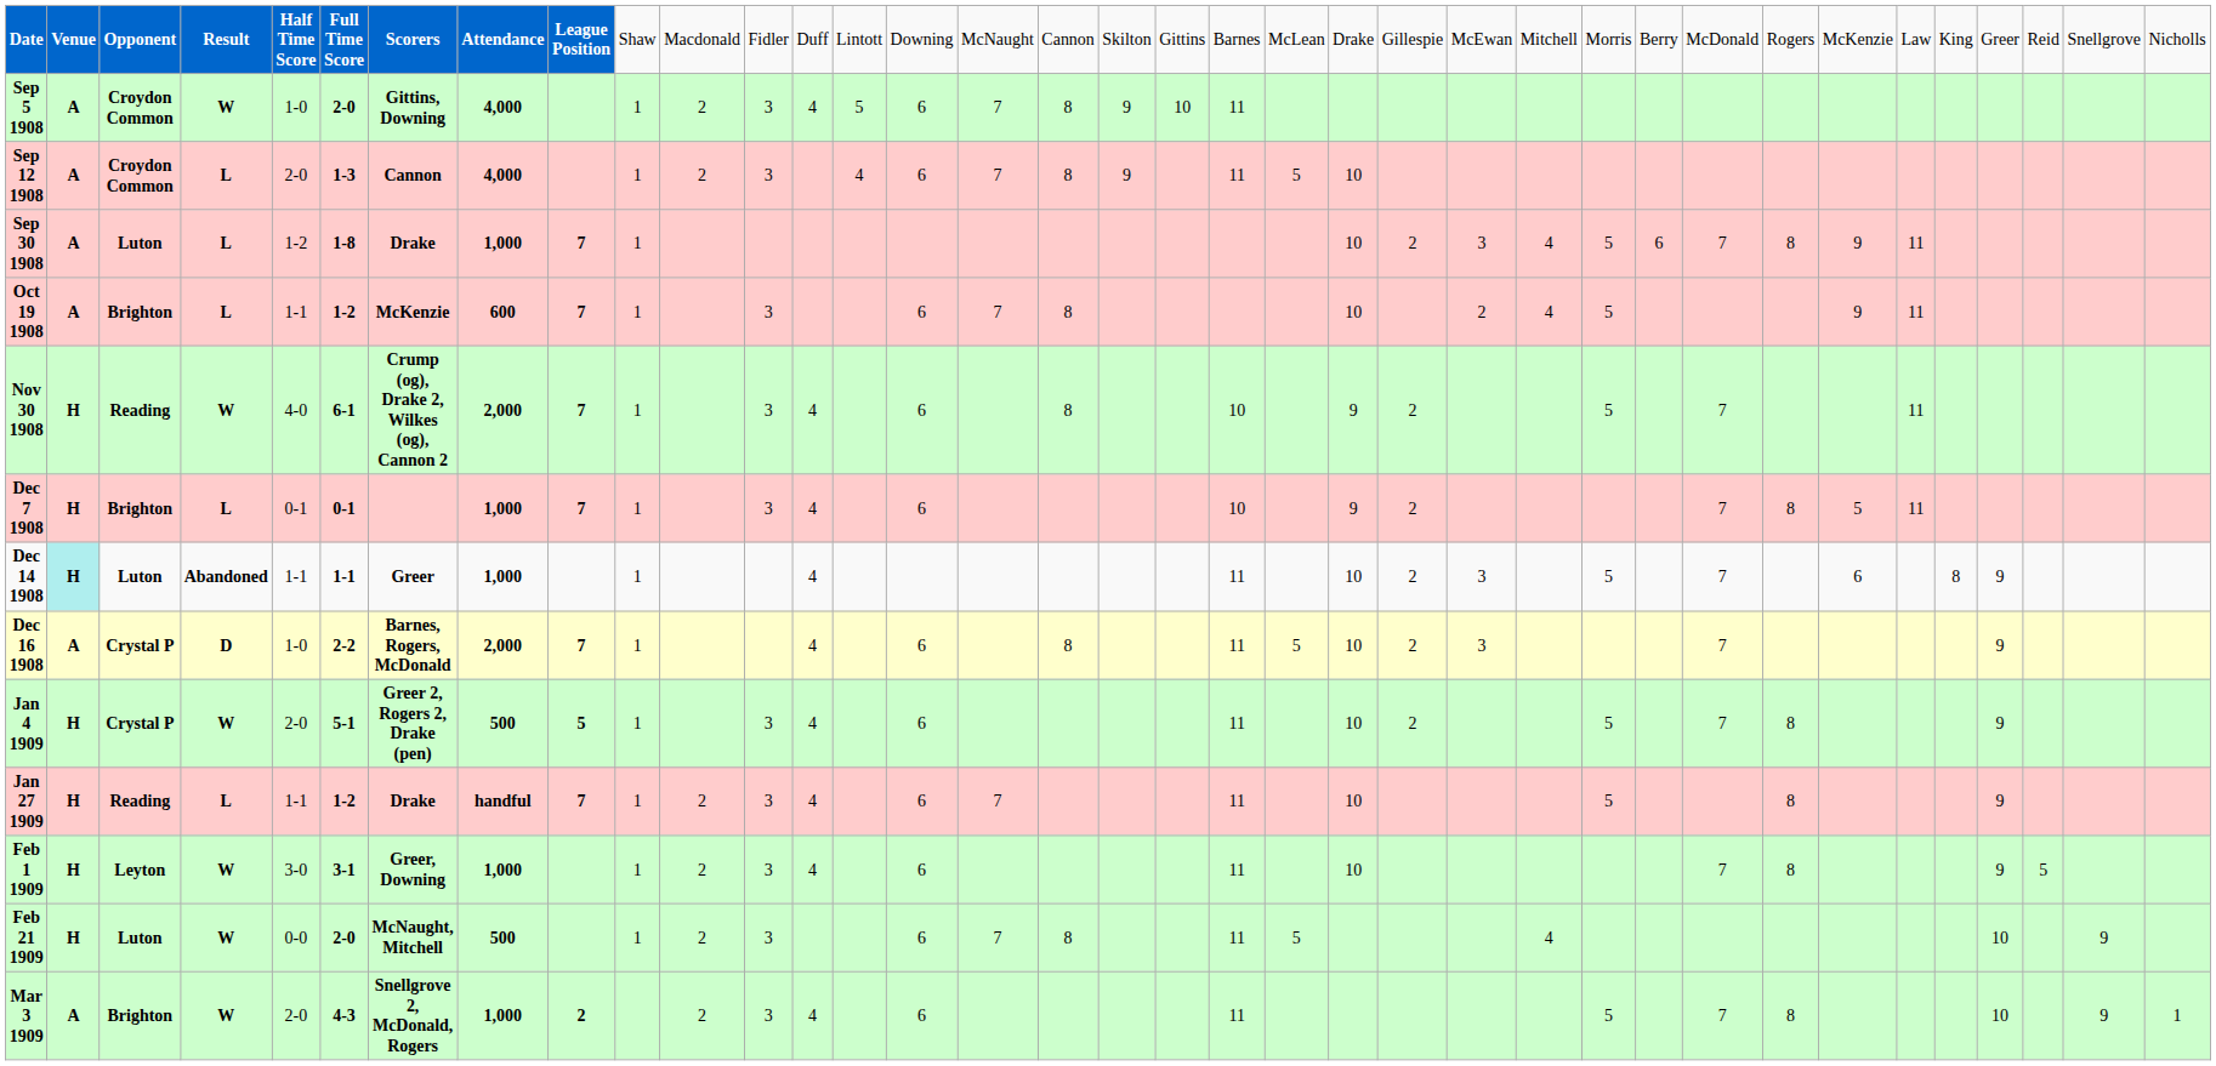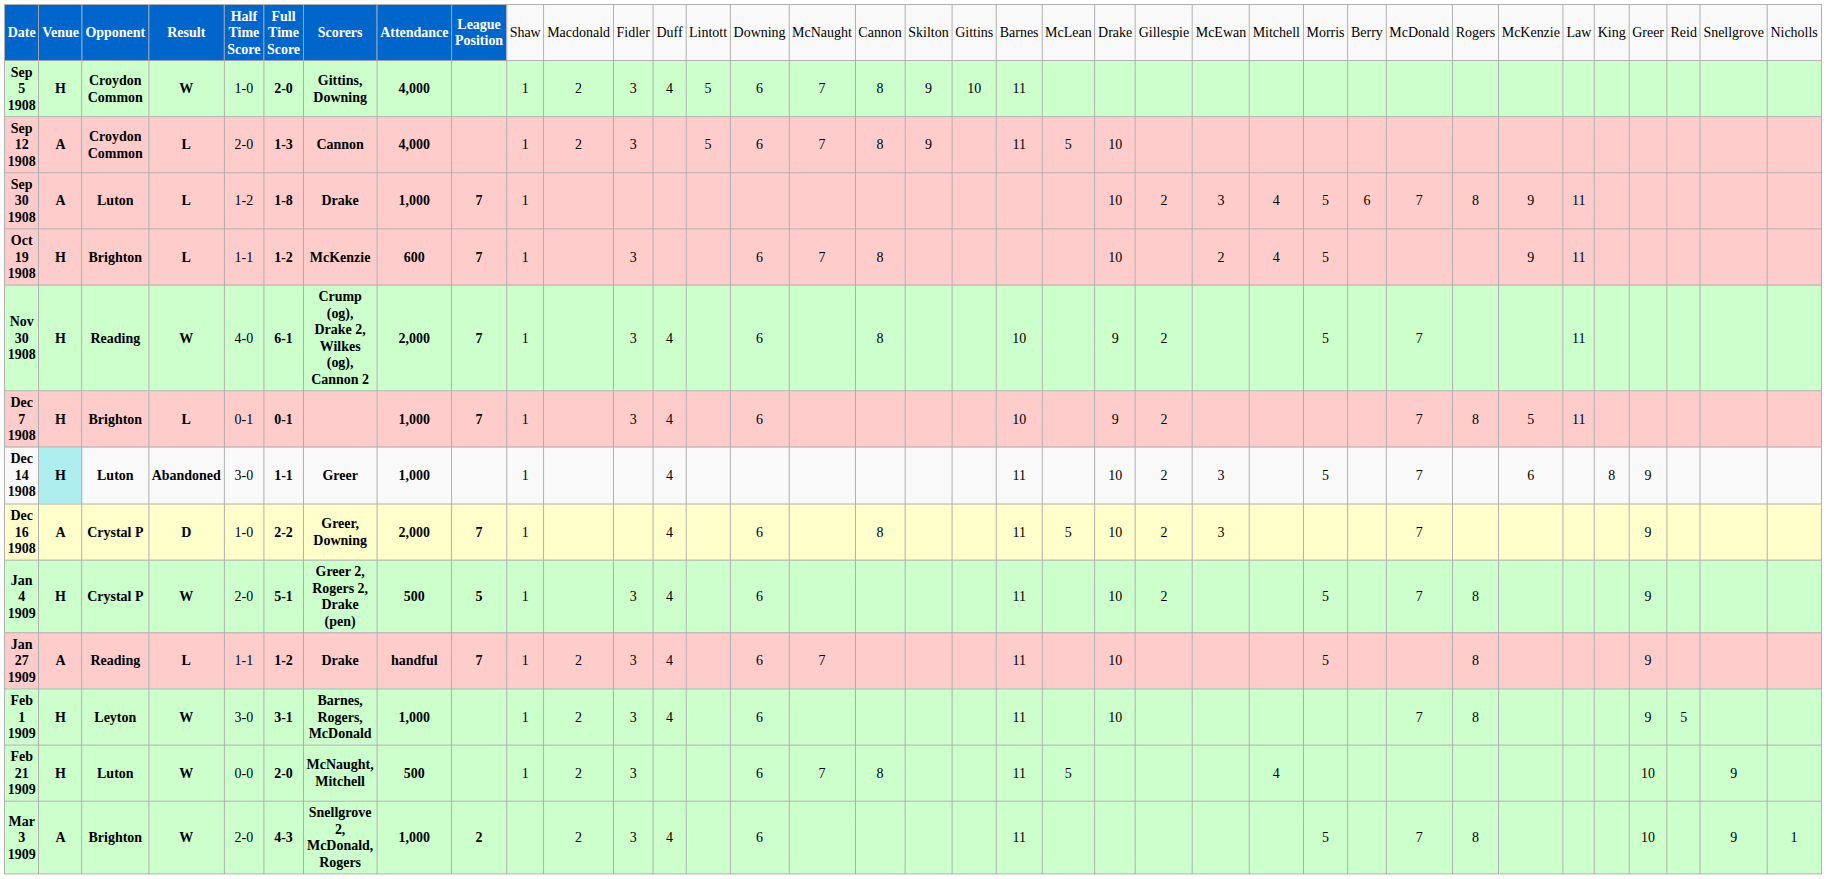Sep 5 1908 | column 2: A -> H
Sep 12 1908 | column 14: 4 -> 5
Oct 19 1908 | column 2: A -> H
Dec 14 1908 | column 5: 1-1 -> 3-0
Dec 16 1908 | column 7: Barnes, Rogers, McDonald -> Greer, Downing
Jan 27 1909 | column 2: H -> A
Feb 1 1909 | column 7: Greer, Downing -> Barnes, Rogers, McDonald
